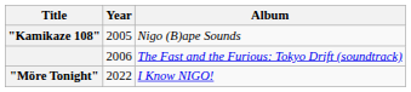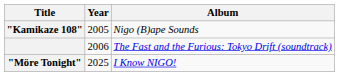"Möre Tonight" | Year: 2022 -> 2025
